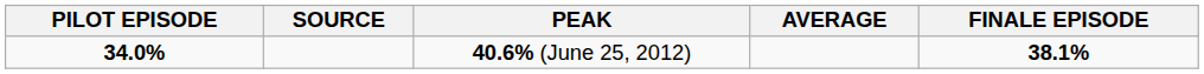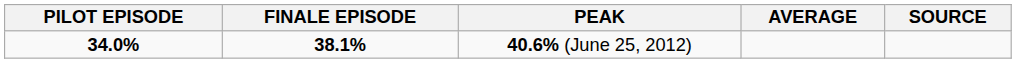columns swapped: FINALE EPISODE <-> SOURCE
